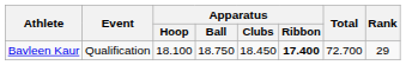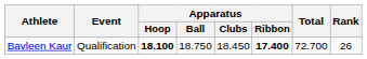Bavleen Kaur | Apparatus / Hoop: normal -> bold
Bavleen Kaur | Rank: 29 -> 26
